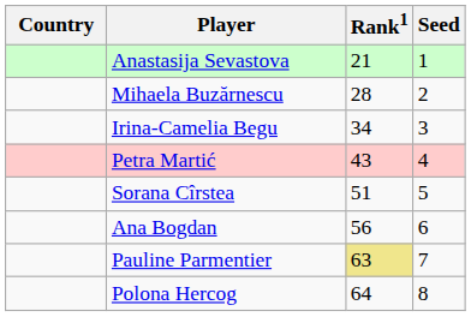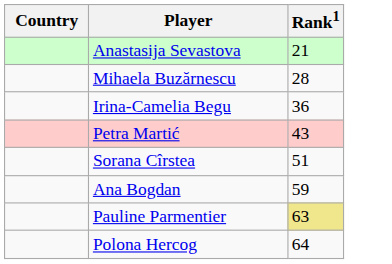- column: Seed | 1 | 2 | 3 | 4 | 5 | 6 | 7 | 8
Irina-Camelia Begu | Rank1: 34 -> 36
Ana Bogdan | Rank1: 56 -> 59
